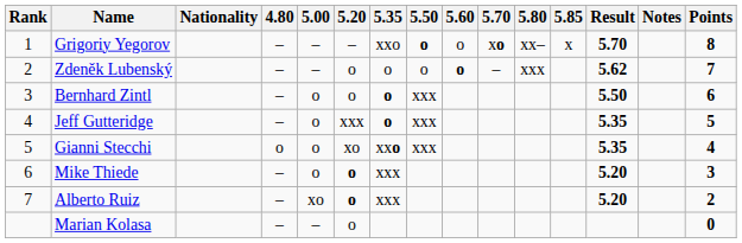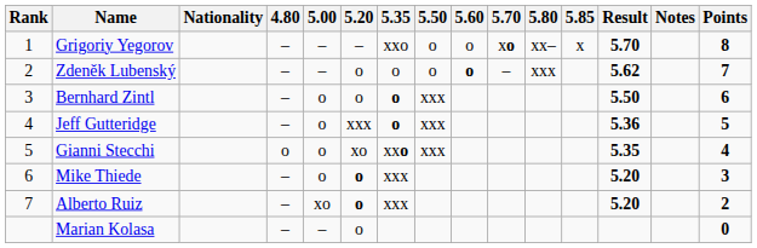Grigoriy Yegorov | 5.50: bold -> normal
Jeff Gutteridge | Result: 5.35 -> 5.36
